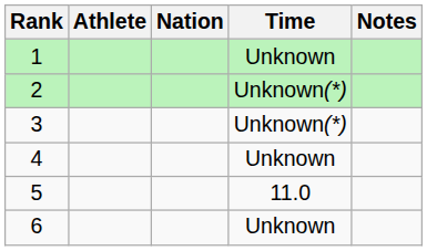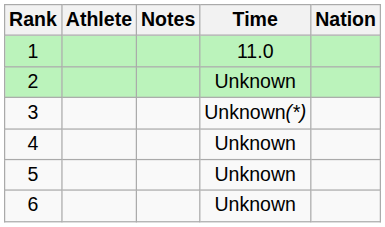columns swapped: Nation <-> Notes
1 | Time: Unknown -> 11.0
2 | Time: Unknown(*) -> Unknown
5 | Time: 11.0 -> Unknown
